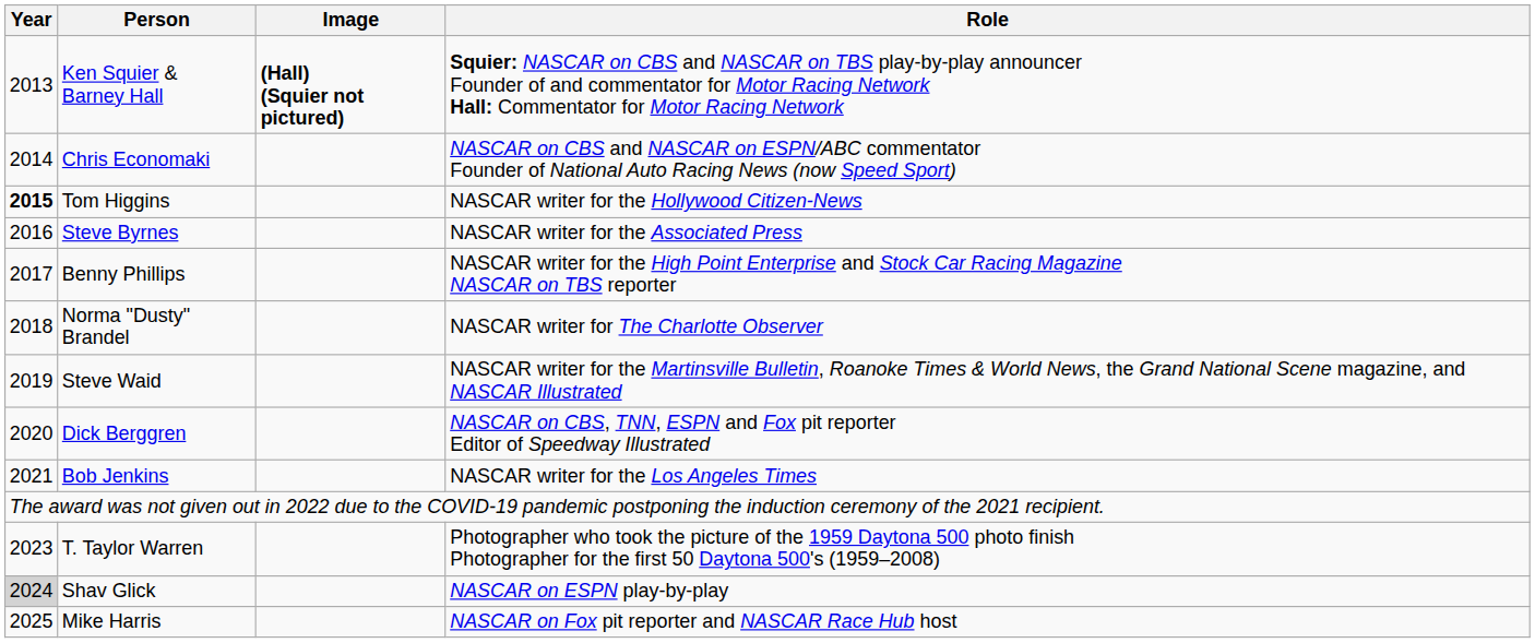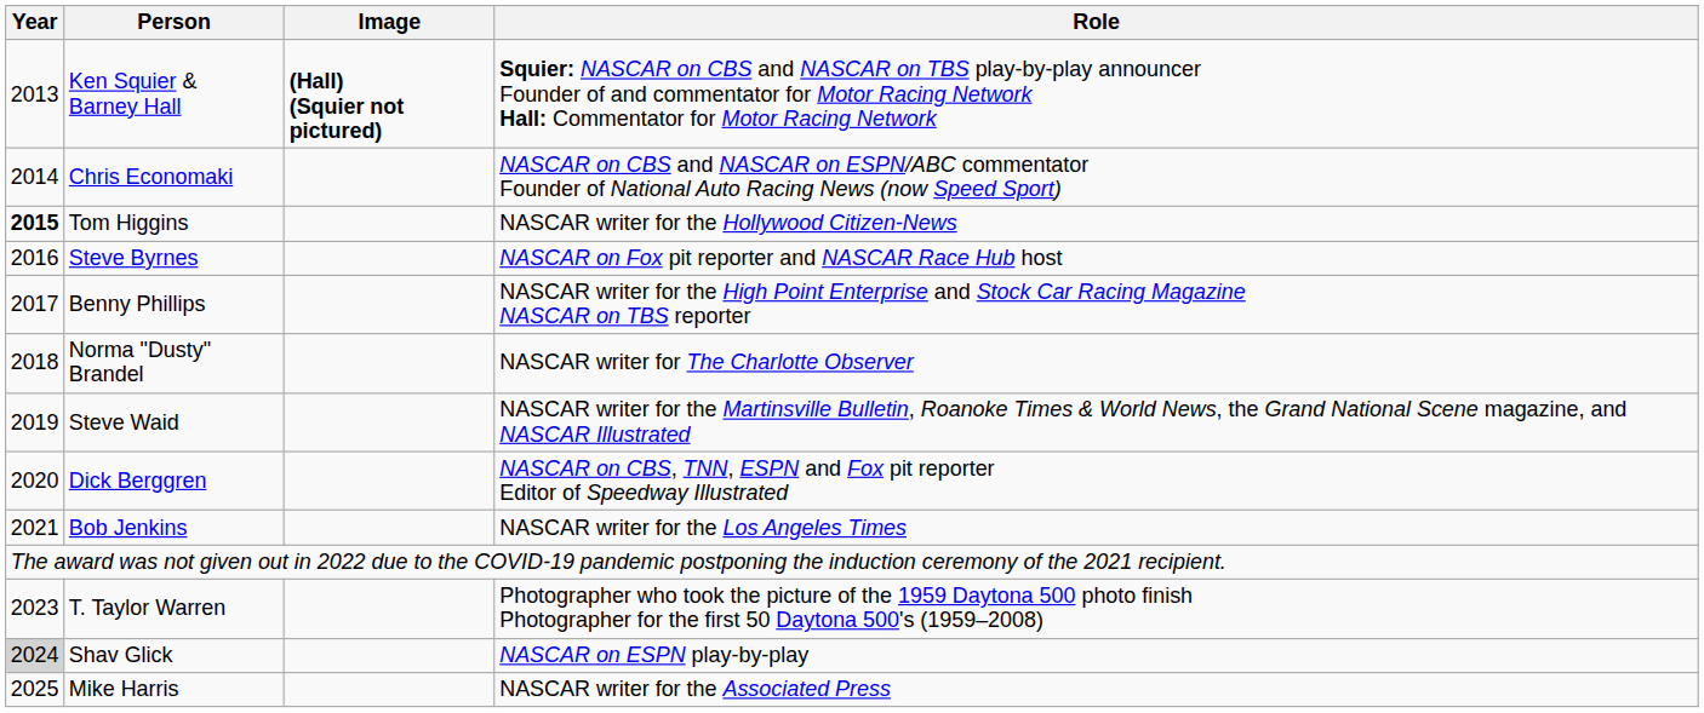Steve Byrnes | Role: NASCAR writer for the Associated Press -> NASCAR on Fox pit reporter and NASCAR Race Hub host
Mike Harris | Role: NASCAR on Fox pit reporter and NASCAR Race Hub host -> NASCAR writer for the Associated Press
